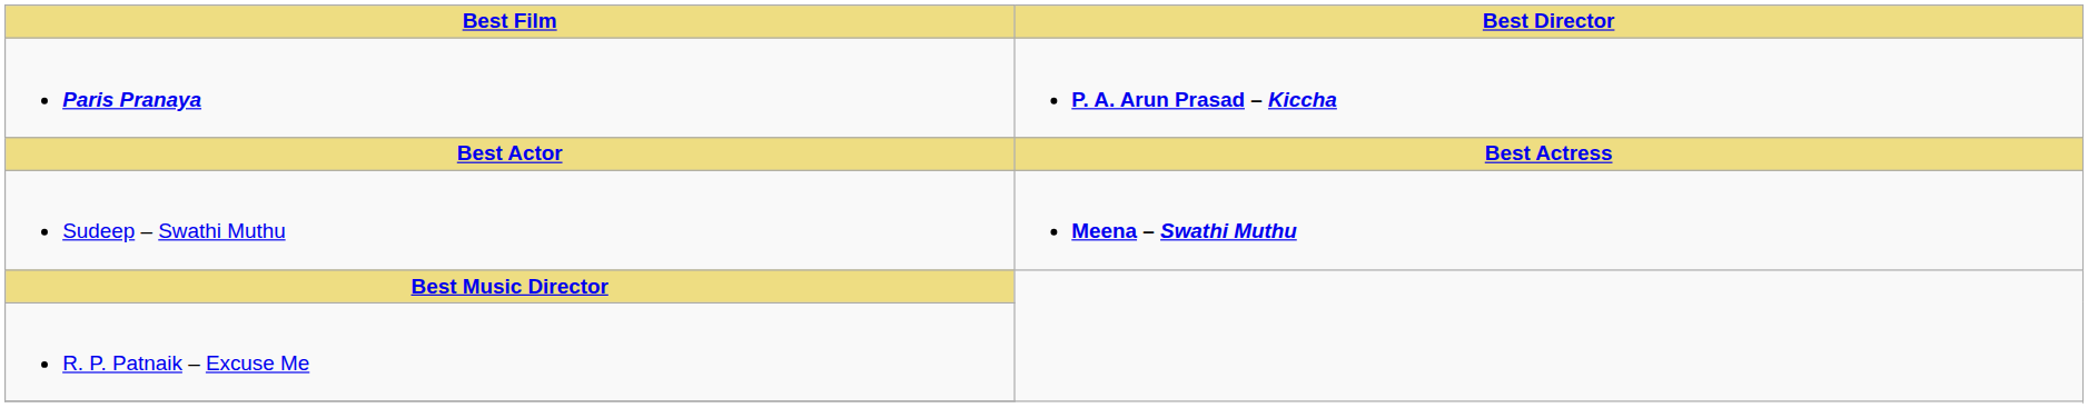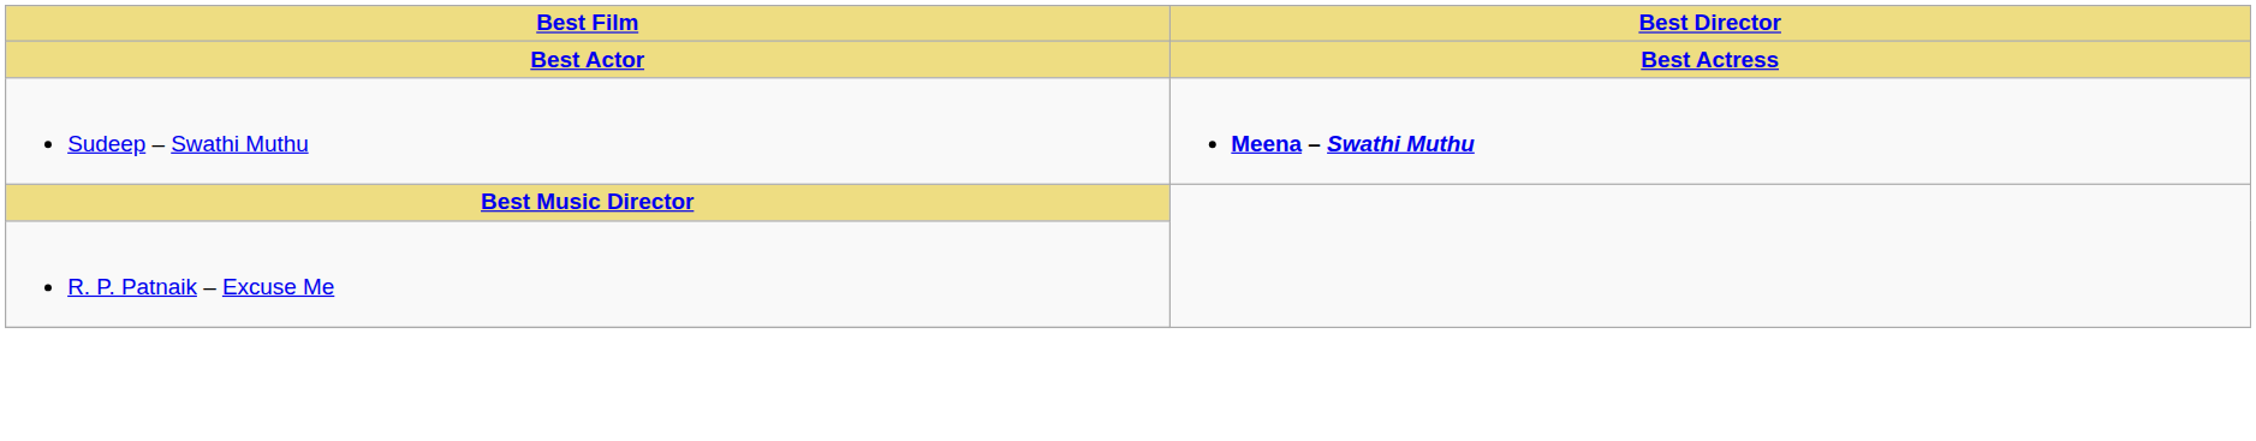- row: Paris Pranaya | P. A. Arun Prasad – Kiccha
